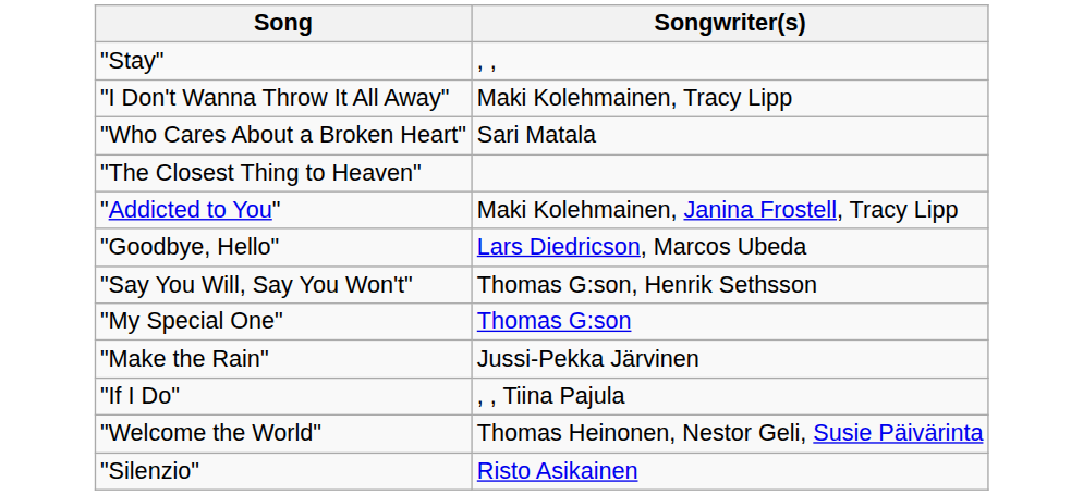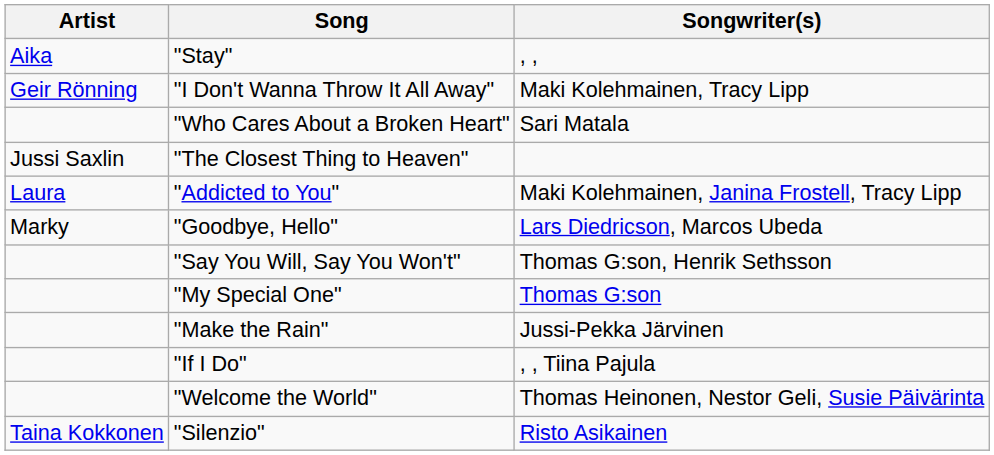+ column: Artist | Aika | Geir Rönning | Jussi Saxlin | Laura | Marky | Taina Kokkonen
